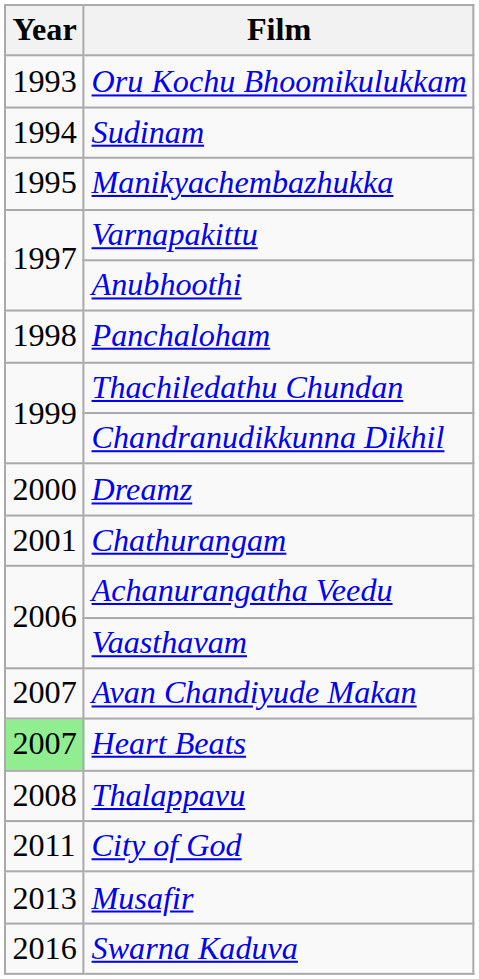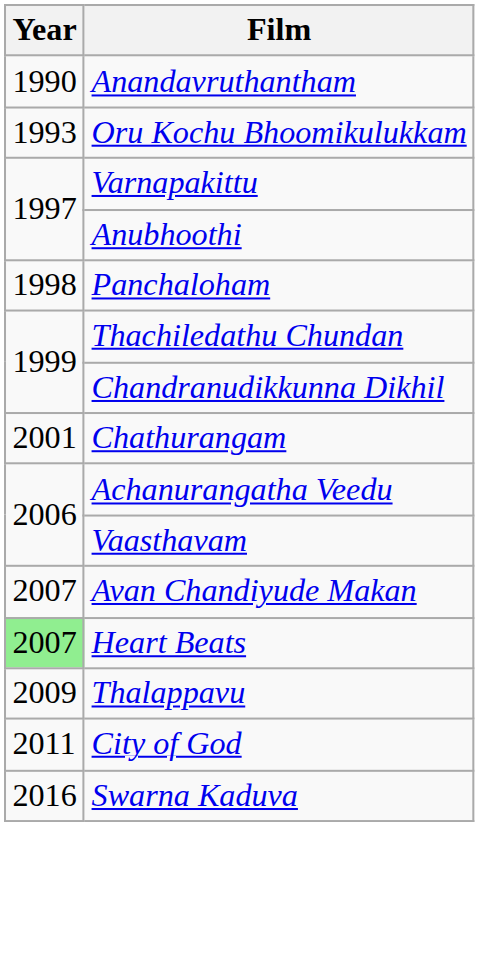+ row: 1990 | Anandavruthantham
- row: 1994 | Sudinam
- row: 1995 | Manikyachembazhukka
- row: 2000 | Dreamz
Thalappavu | Year: 2008 -> 2009
- row: 2013 | Musafir
